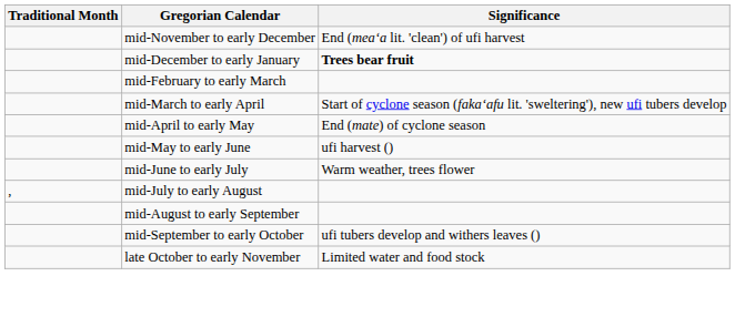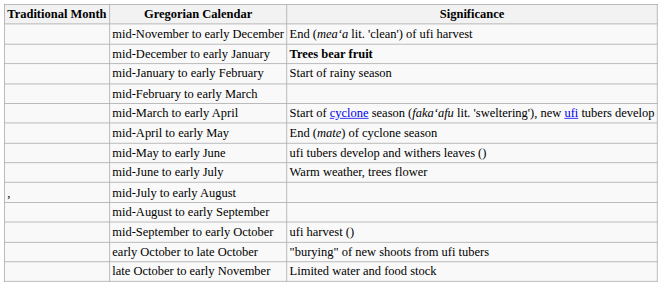+ row: mid-January to early February | Start of rainy season
mid-May to early June | Significance: ufi harvest () -> ufi tubers develop and withers leaves ()
mid-September to early October | Significance: ufi tubers develop and withers leaves () -> ufi harvest ()
+ row: early October to late October | "burying" of new shoots from ufi tubers
